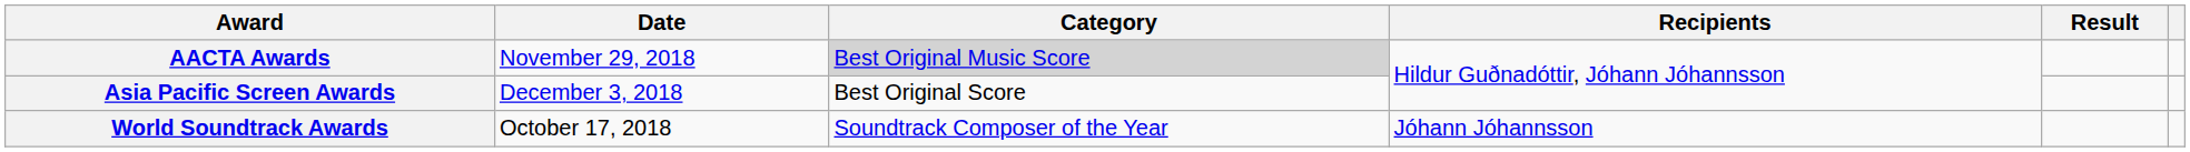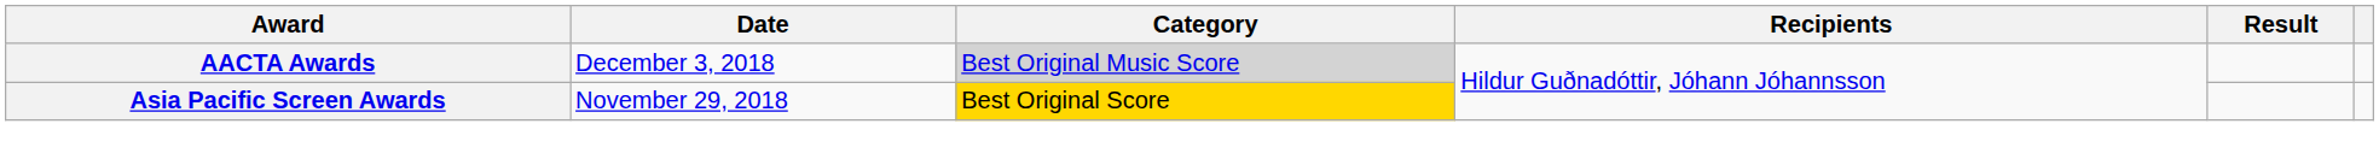AACTA Awards | Date: November 29, 2018 -> December 3, 2018
Asia Pacific Screen Awards | Date: December 3, 2018 -> November 29, 2018
Asia Pacific Screen Awards | Category: no background -> gold background
- row: World Soundtrack Awards | October 17, 2018 | Soundtrack Composer of the Year | Jóhann Jóhannsson
